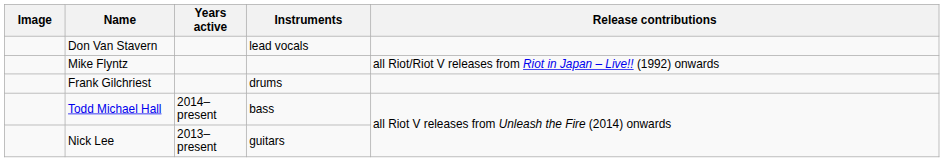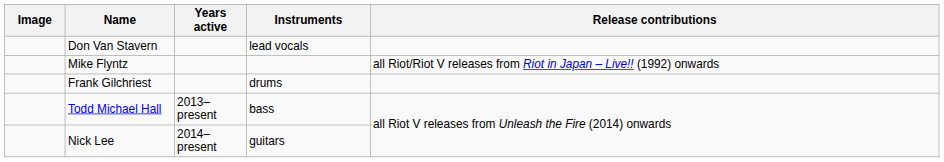Todd Michael Hall | Years active: 2014–present -> 2013–present
Nick Lee | Years active: 2013–present -> 2014–present
